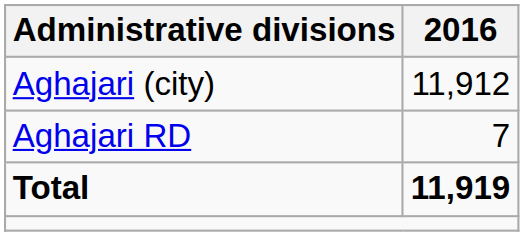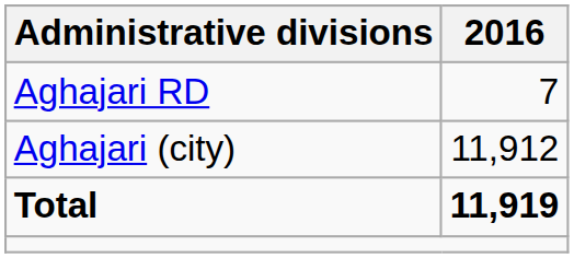rows swapped: Aghajari RD <-> Aghajari (city)
